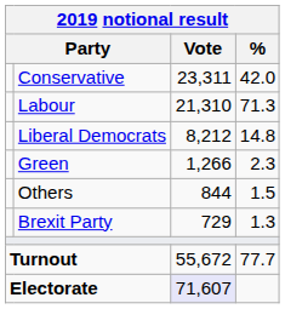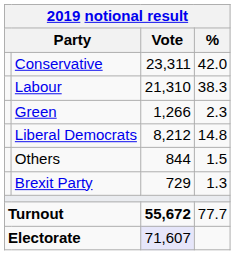Labour | %: 71.3 -> 38.3
rows swapped: Liberal Democrats <-> Green
Turnout | Vote: normal -> bold
